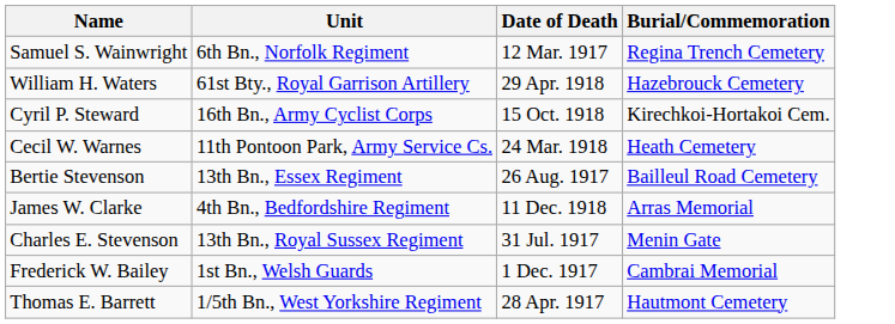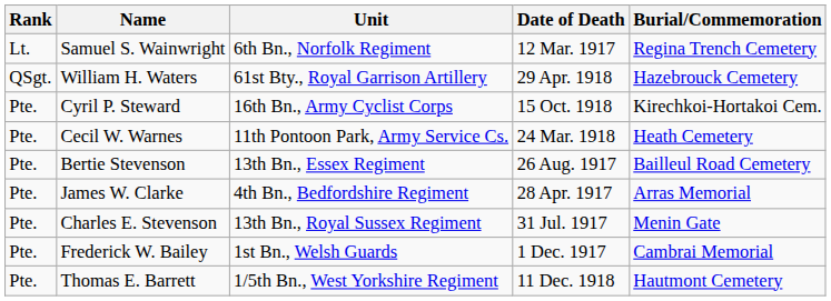+ column: Rank | Lt. | QSgt. | Pte. | Pte. | Pte. | Pte. | Pte. | Pte. | Pte.
James W. Clarke | Date of Death: 11 Dec. 1918 -> 28 Apr. 1917
Thomas E. Barrett | Date of Death: 28 Apr. 1917 -> 11 Dec. 1918
